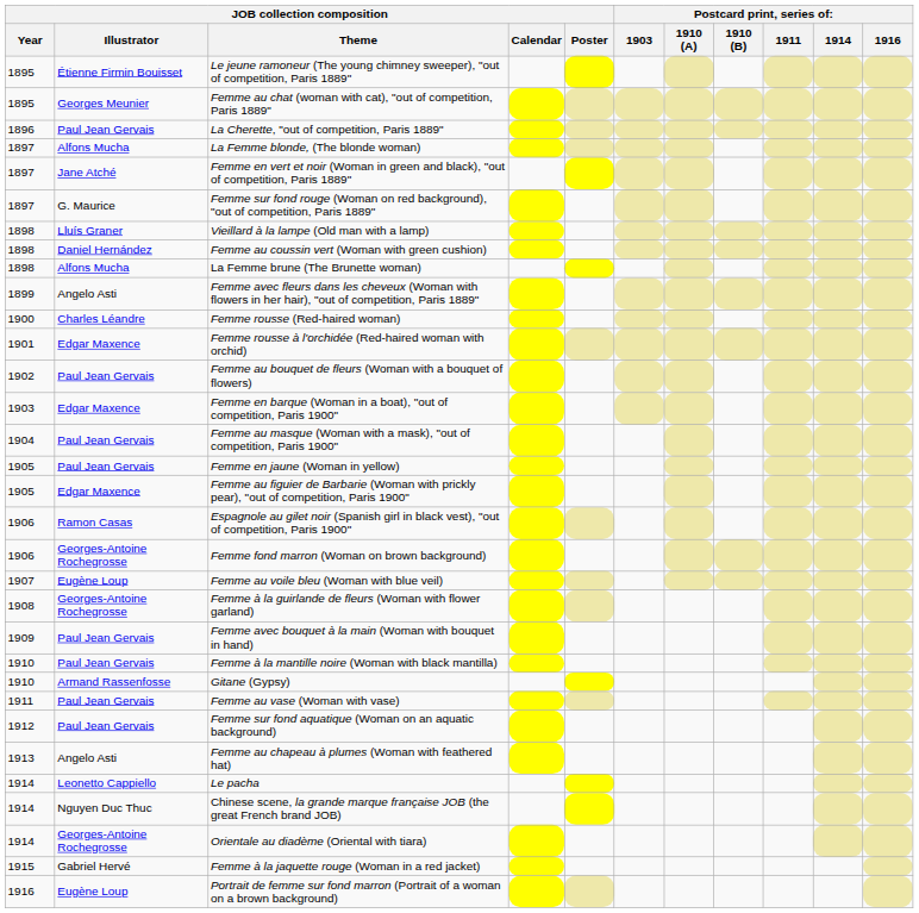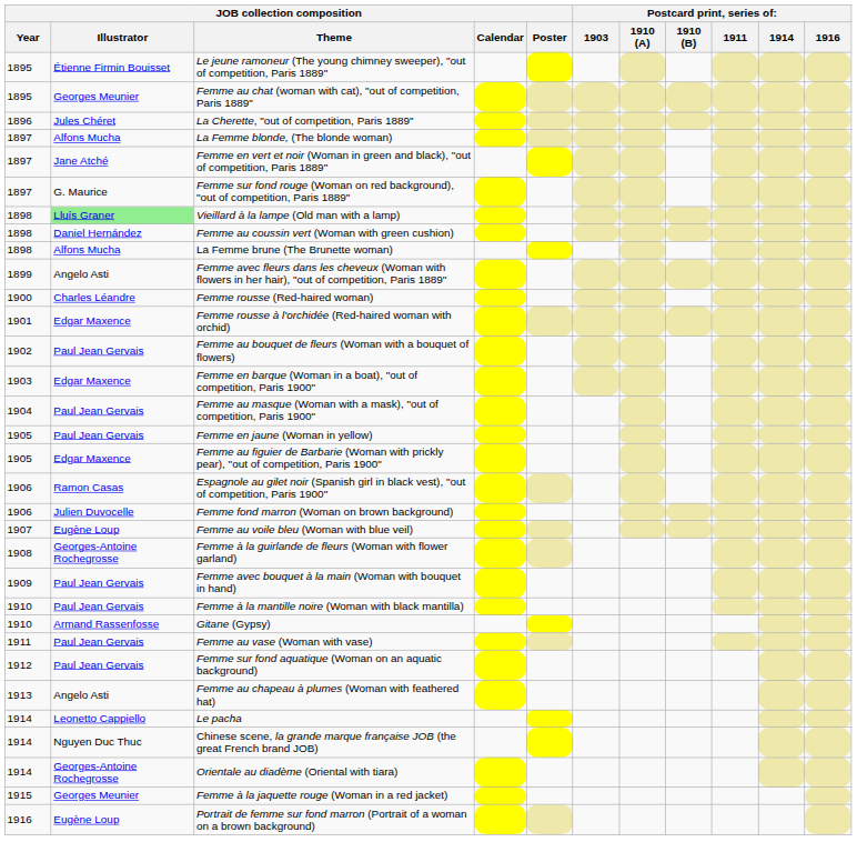La Cherette, "out of competition, Paris 1889" | JOB collection composition / Illustrator: Paul Jean Gervais -> Jules Chéret
Vieillard à la lampe (Old man with a lamp) | JOB collection composition / Illustrator: no background -> lightgreen background
Femme fond marron (Woman on brown background) | JOB collection composition / Illustrator: Georges-Antoine Rochegrosse -> Julien Duvocelle
Femme à la jaquette rouge (Woman in a red jacket) | JOB collection composition / Illustrator: Gabriel Hervé -> Georges Meunier
